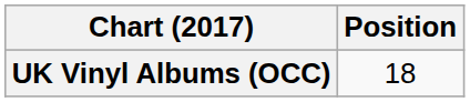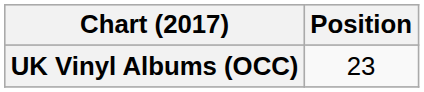UK Vinyl Albums (OCC) | Position: 18 -> 23
